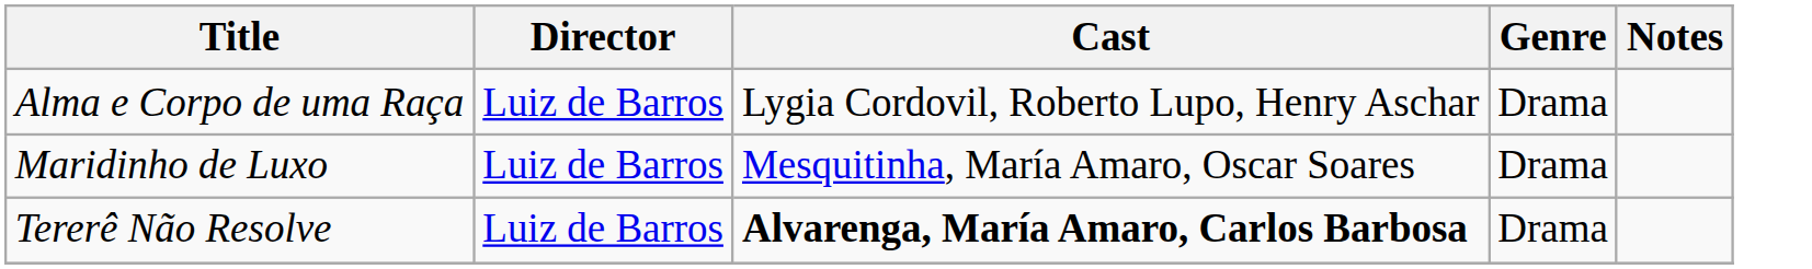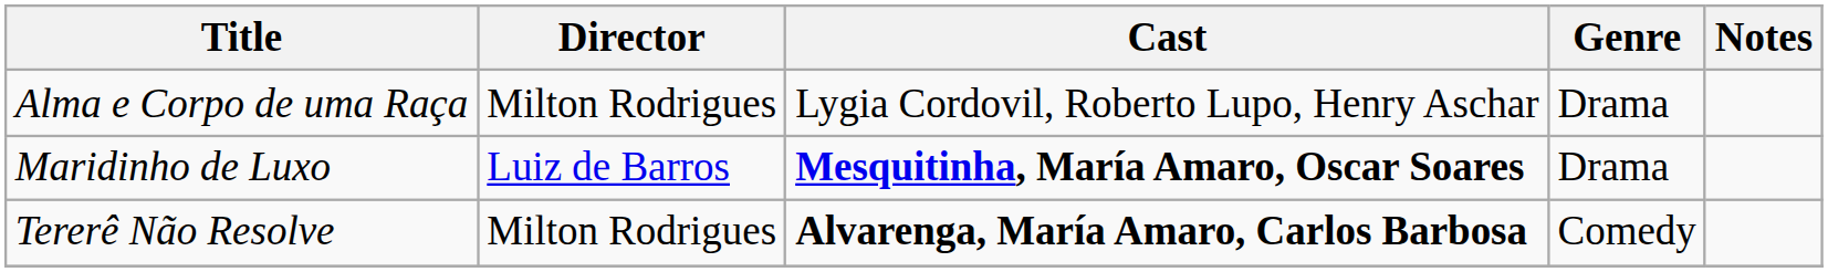Alma e Corpo de uma Raça | Director: Luiz de Barros -> Milton Rodrigues
Maridinho de Luxo | Cast: normal -> bold
Tererê Não Resolve | Director: Luiz de Barros -> Milton Rodrigues
Tererê Não Resolve | Genre: Drama -> Comedy
